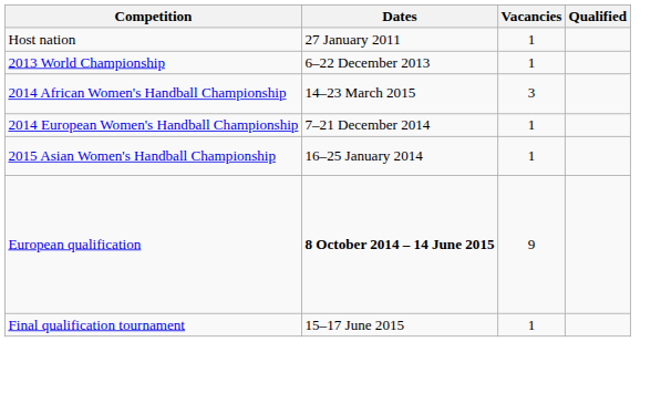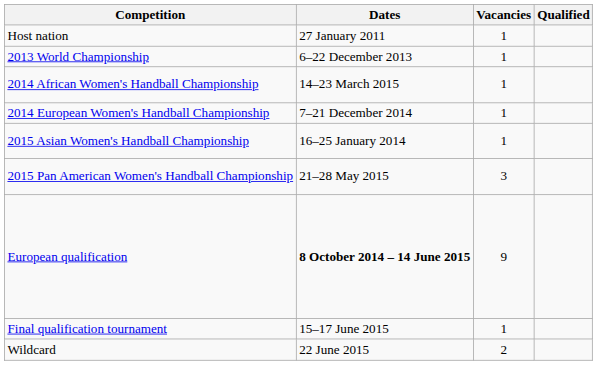2014 African Women's Handball Championship | Vacancies: 3 -> 1
+ row: 2015 Pan American Women's Handball Championship | 21–28 May 2015 | 3
+ row: Wildcard | 22 June 2015 | 2
